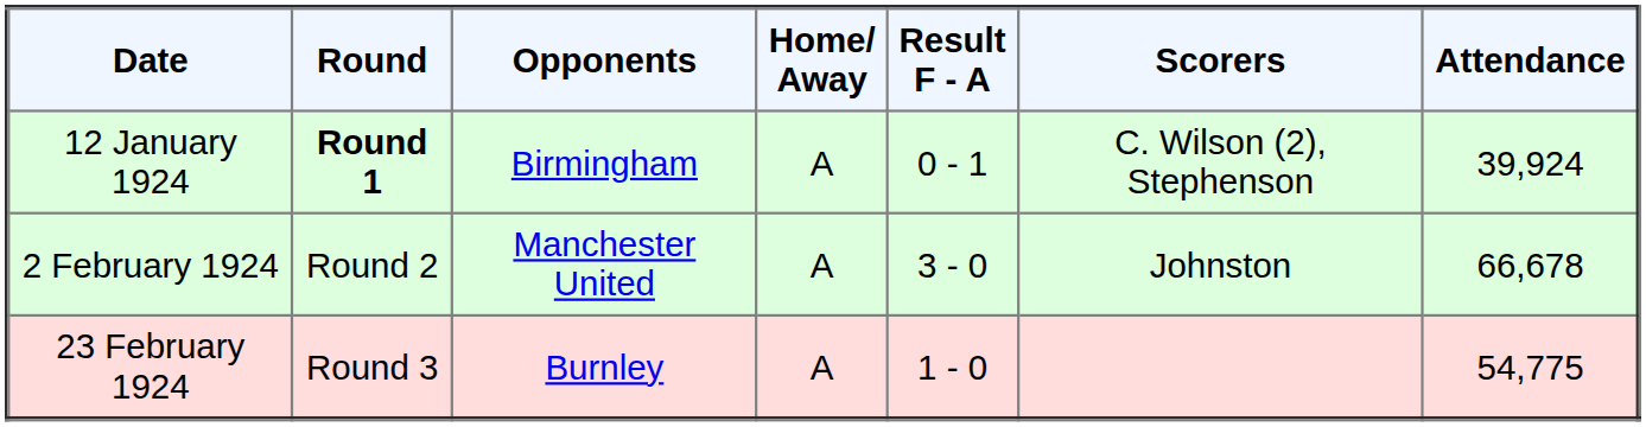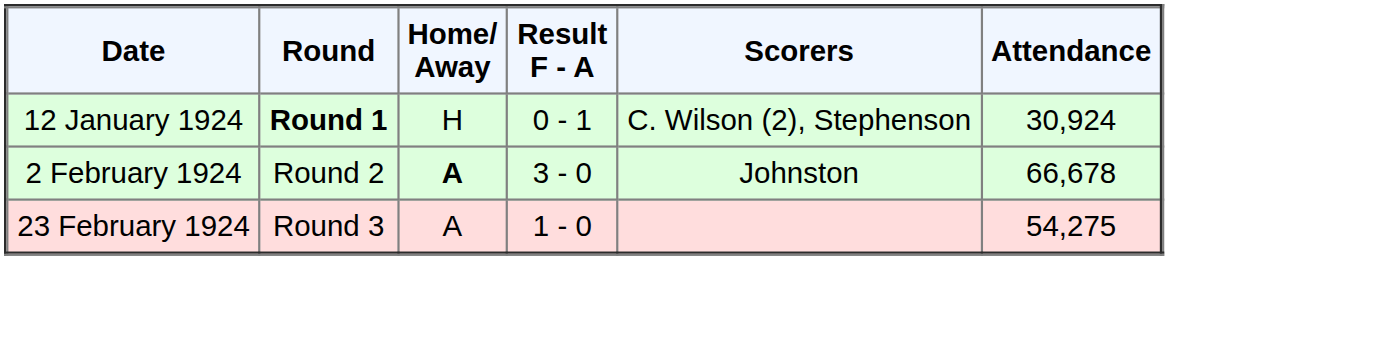- column: Opponents | Birmingham | Manchester United | Burnley
12 January 1924 | Home/ Away: A -> H
12 January 1924 | Attendance: 39,924 -> 30,924
2 February 1924 | Home/ Away: normal -> bold
23 February 1924 | Attendance: 54,775 -> 54,275
